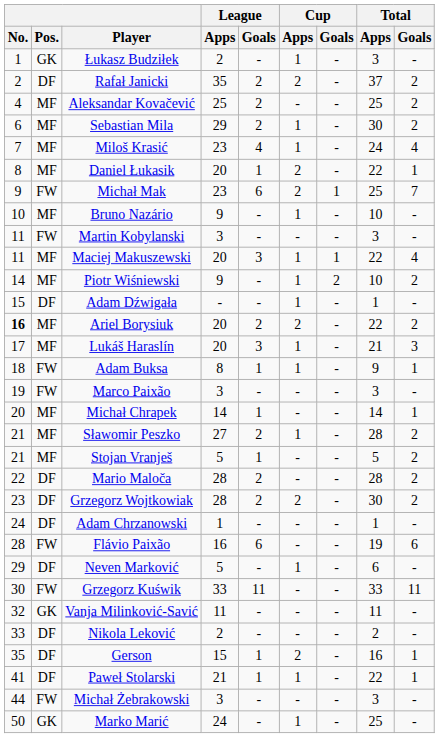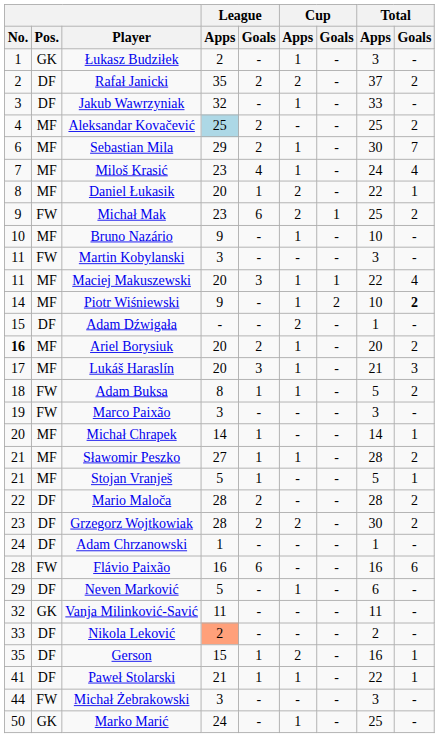+ row: 3 | DF | Jakub Wawrzyniak | 32 | - | 1 | - | 33 | -
Aleksandar Kovačević | League / Apps: no background -> lightblue background
Sebastian Mila | Total / Goals: 2 -> 7
Michał Mak | Total / Goals: 7 -> 2
Piotr Wiśniewski | Total / Goals: normal -> bold
Adam Dźwigała | Cup / Apps: 1 -> 2
Ariel Borysiuk | Cup / Apps: 2 -> 1
Ariel Borysiuk | Total / Apps: 22 -> 20
Adam Buksa | Total / Apps: 9 -> 5
Adam Buksa | Total / Goals: 1 -> 2
Sławomir Peszko | League / Goals: 2 -> 1
Stojan Vranješ | Total / Goals: 2 -> 1
Flávio Paixão | Total / Apps: 19 -> 16
- row: 30 | FW | Grzegorz Kuświk | 33 | 11 | - | - | 33 | 11
Nikola Leković | League / Apps: no background -> lightsalmon background
